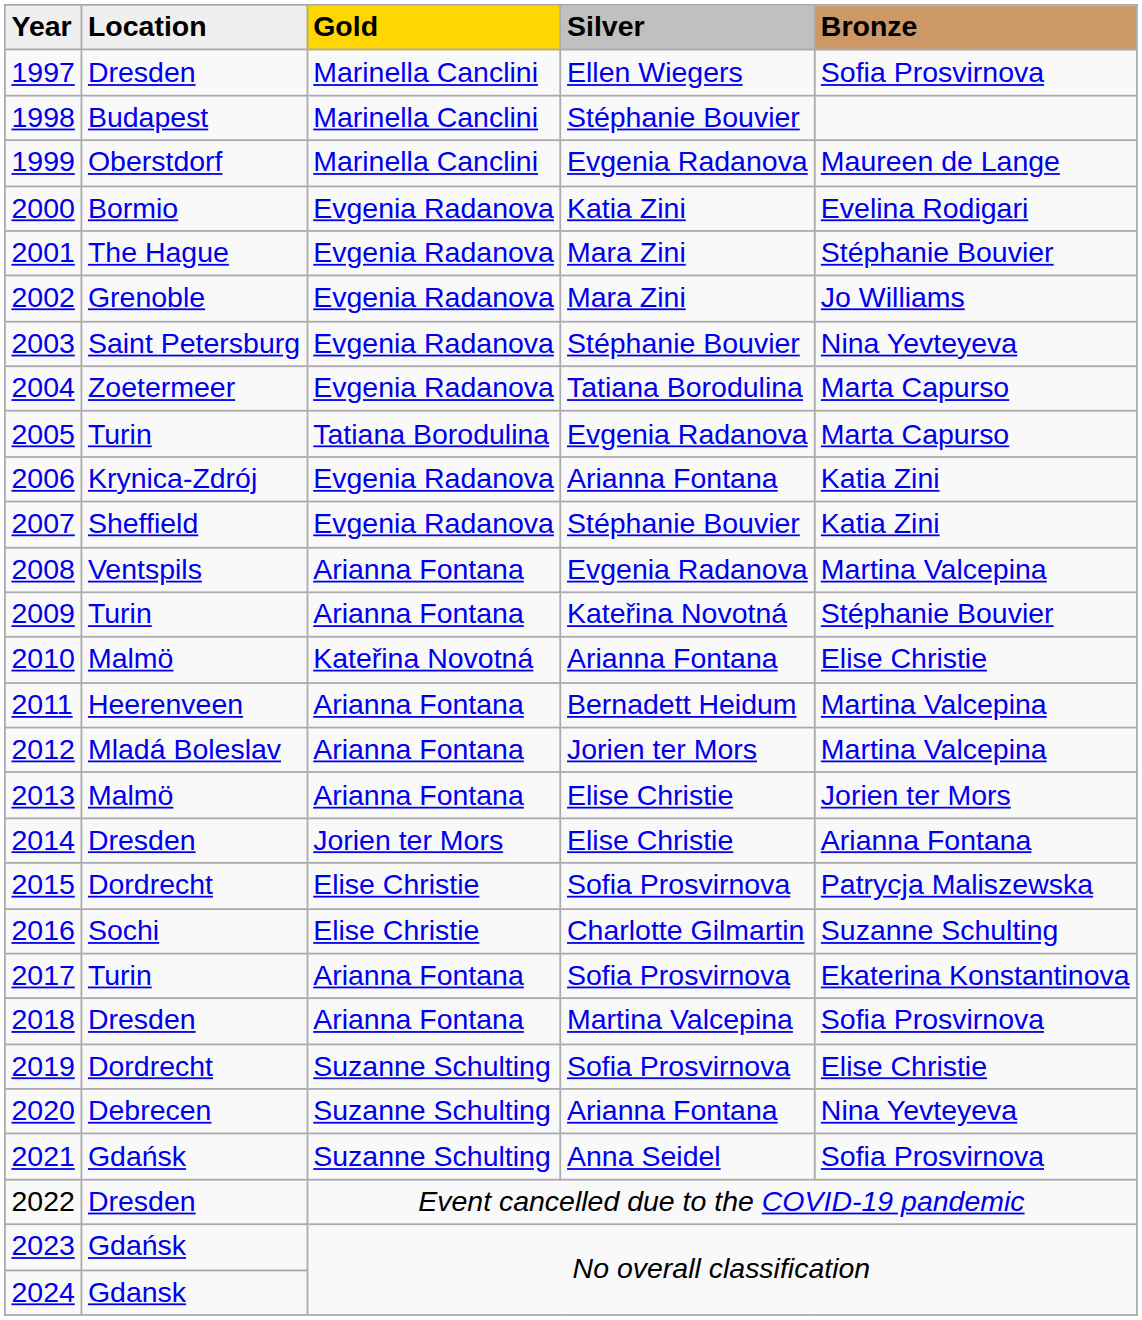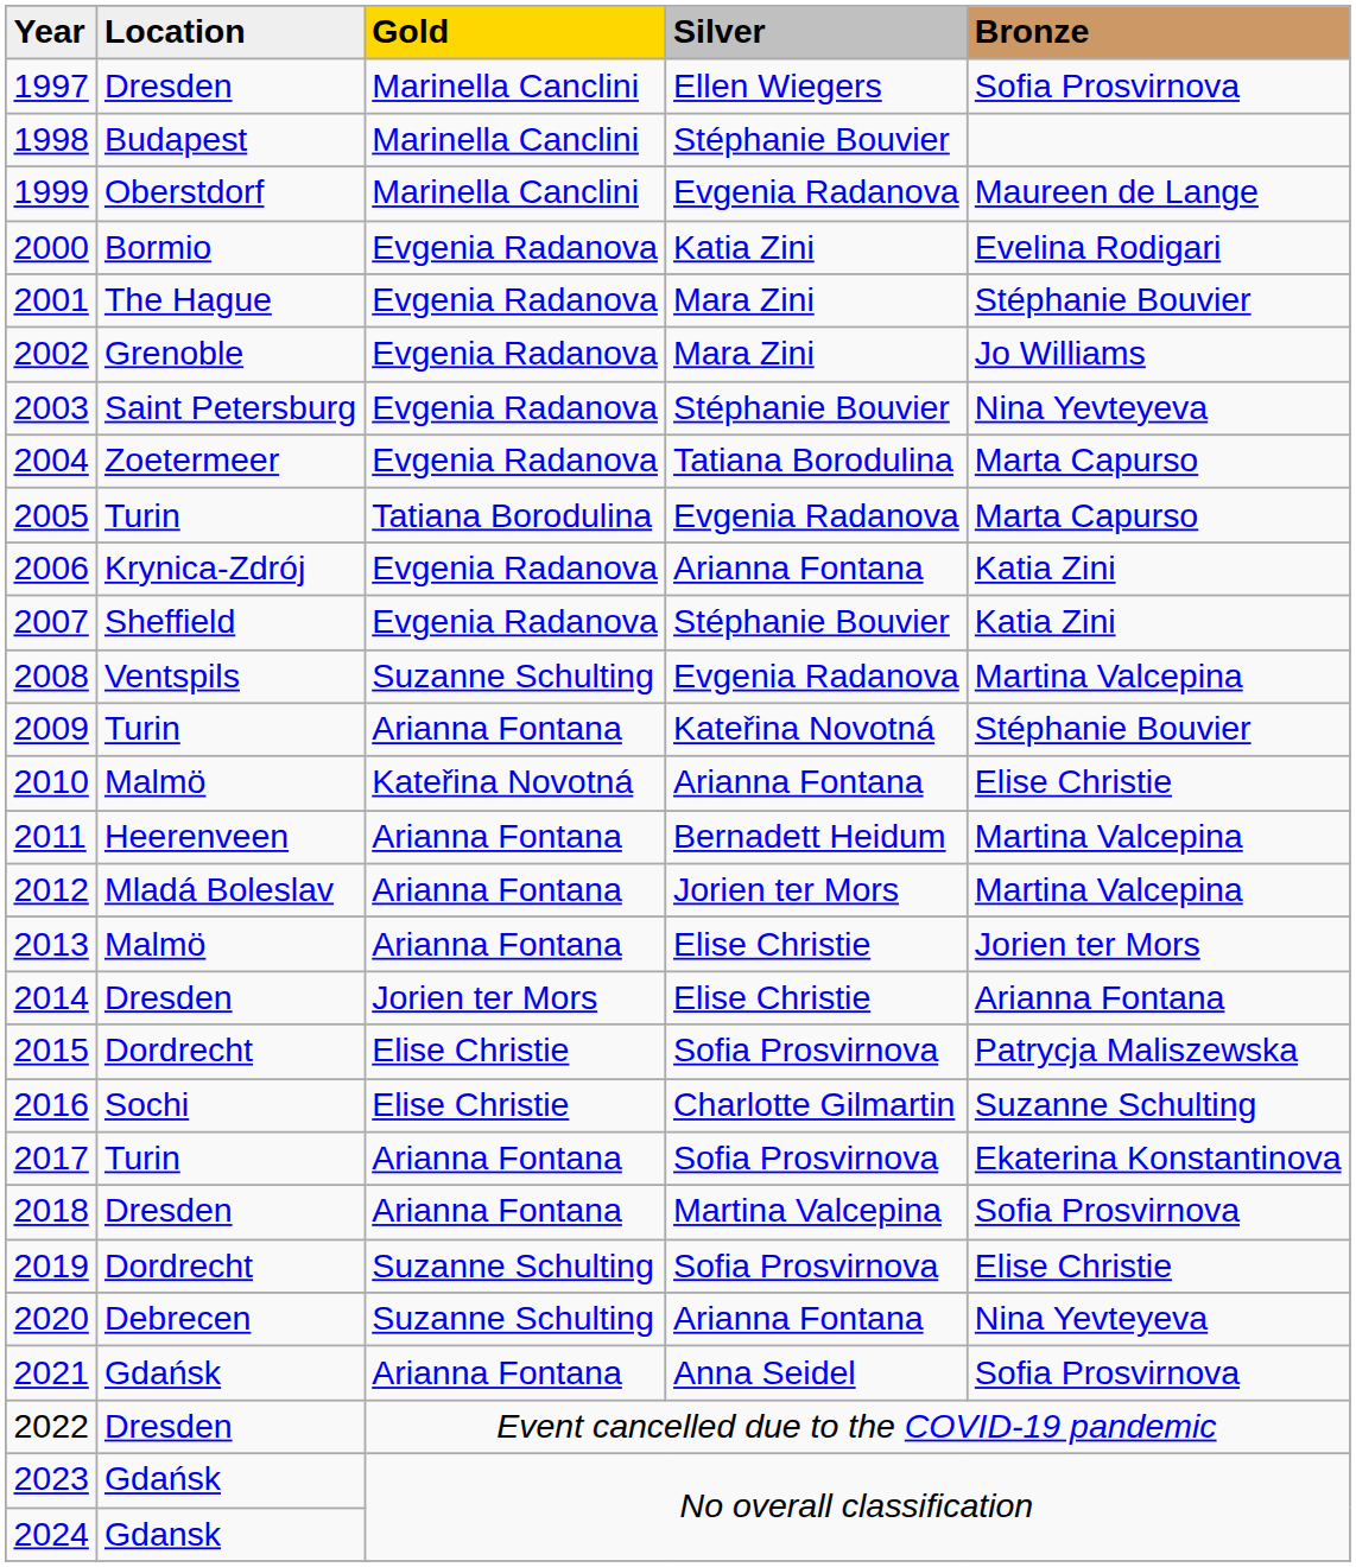2008 | Gold: Arianna Fontana -> Suzanne Schulting
2021 | Gold: Suzanne Schulting -> Arianna Fontana
